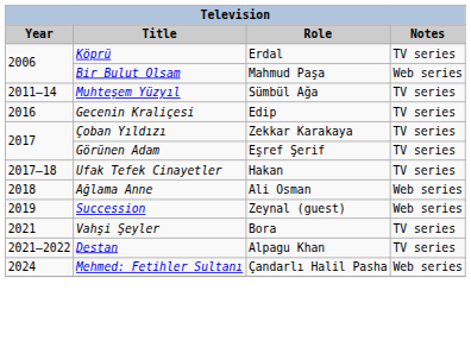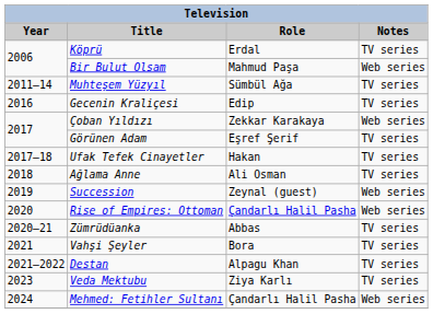Çoban Yıldızı | Notes: TV series -> Web series
Ağlama Anne | Notes: Web series -> TV series
+ row: 2020 | Rise of Empires: Ottoman | Çandarlı Halil Pasha | Web series
+ row: 2020–21 | Zümrüdüanka | Abbas | TV series
+ row: 2023 | Veda Mektubu | Ziya Karlı | TV series
